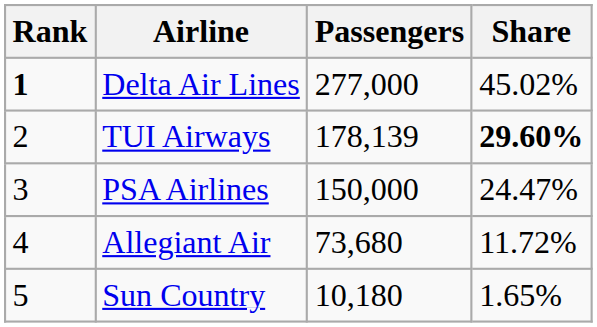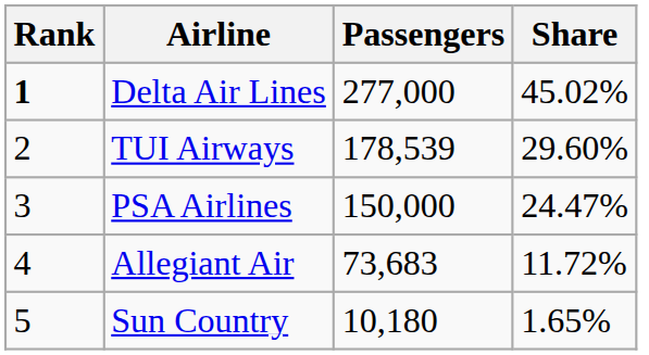TUI Airways | Passengers: 178,139 -> 178,539
TUI Airways | Share: bold -> normal
Allegiant Air | Passengers: 73,680 -> 73,683
